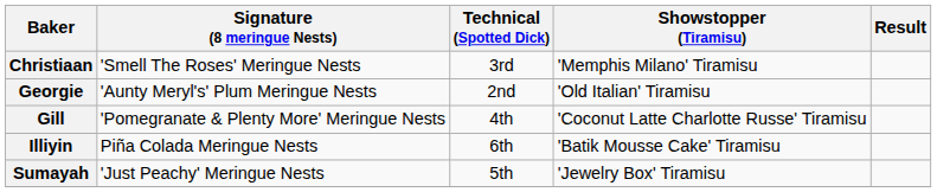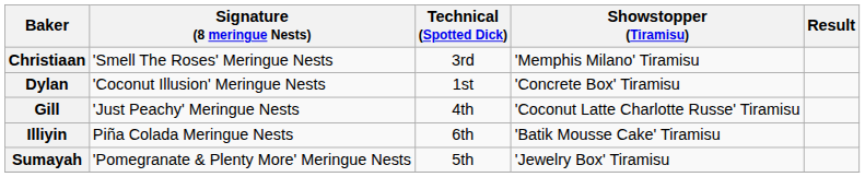+ row: Dylan | 'Coconut Illusion' Meringue Nests | 1st | 'Concrete Box' Tiramisu
- row: Georgie | 'Aunty Meryl's' Plum Meringue Nests | 2nd | 'Old Italian' Tiramisu
Gill | Signature (8 meringue Nests): 'Pomegranate & Plenty More' Meringue Nests -> 'Just Peachy' Meringue Nests
Sumayah | Signature (8 meringue Nests): 'Just Peachy' Meringue Nests -> 'Pomegranate & Plenty More' Meringue Nests
